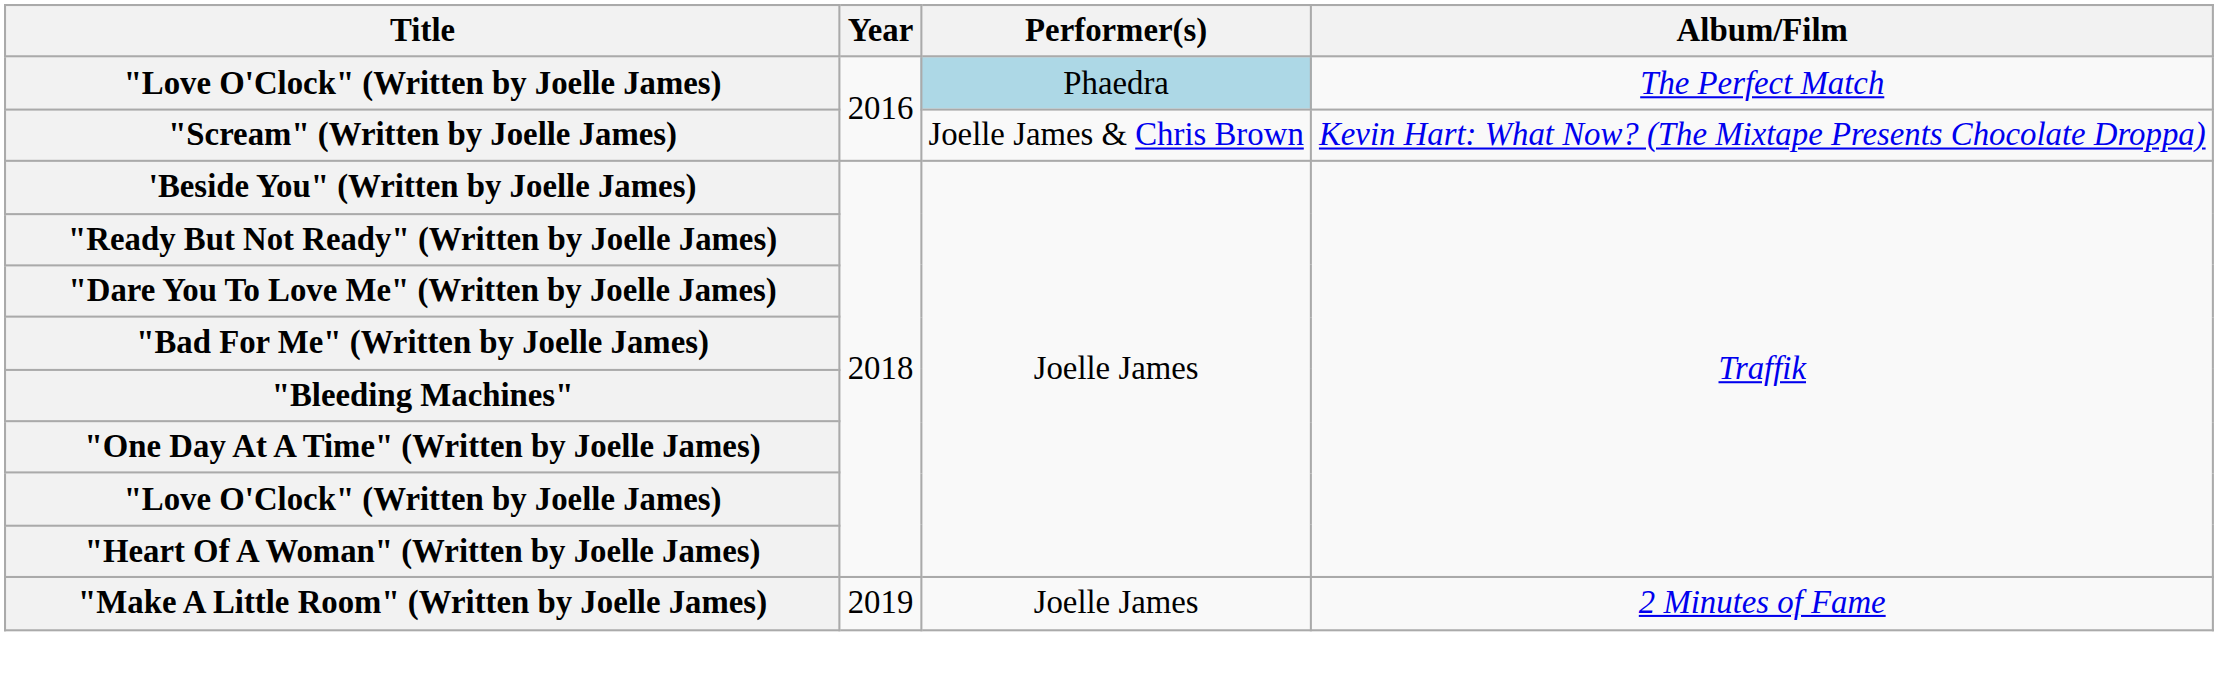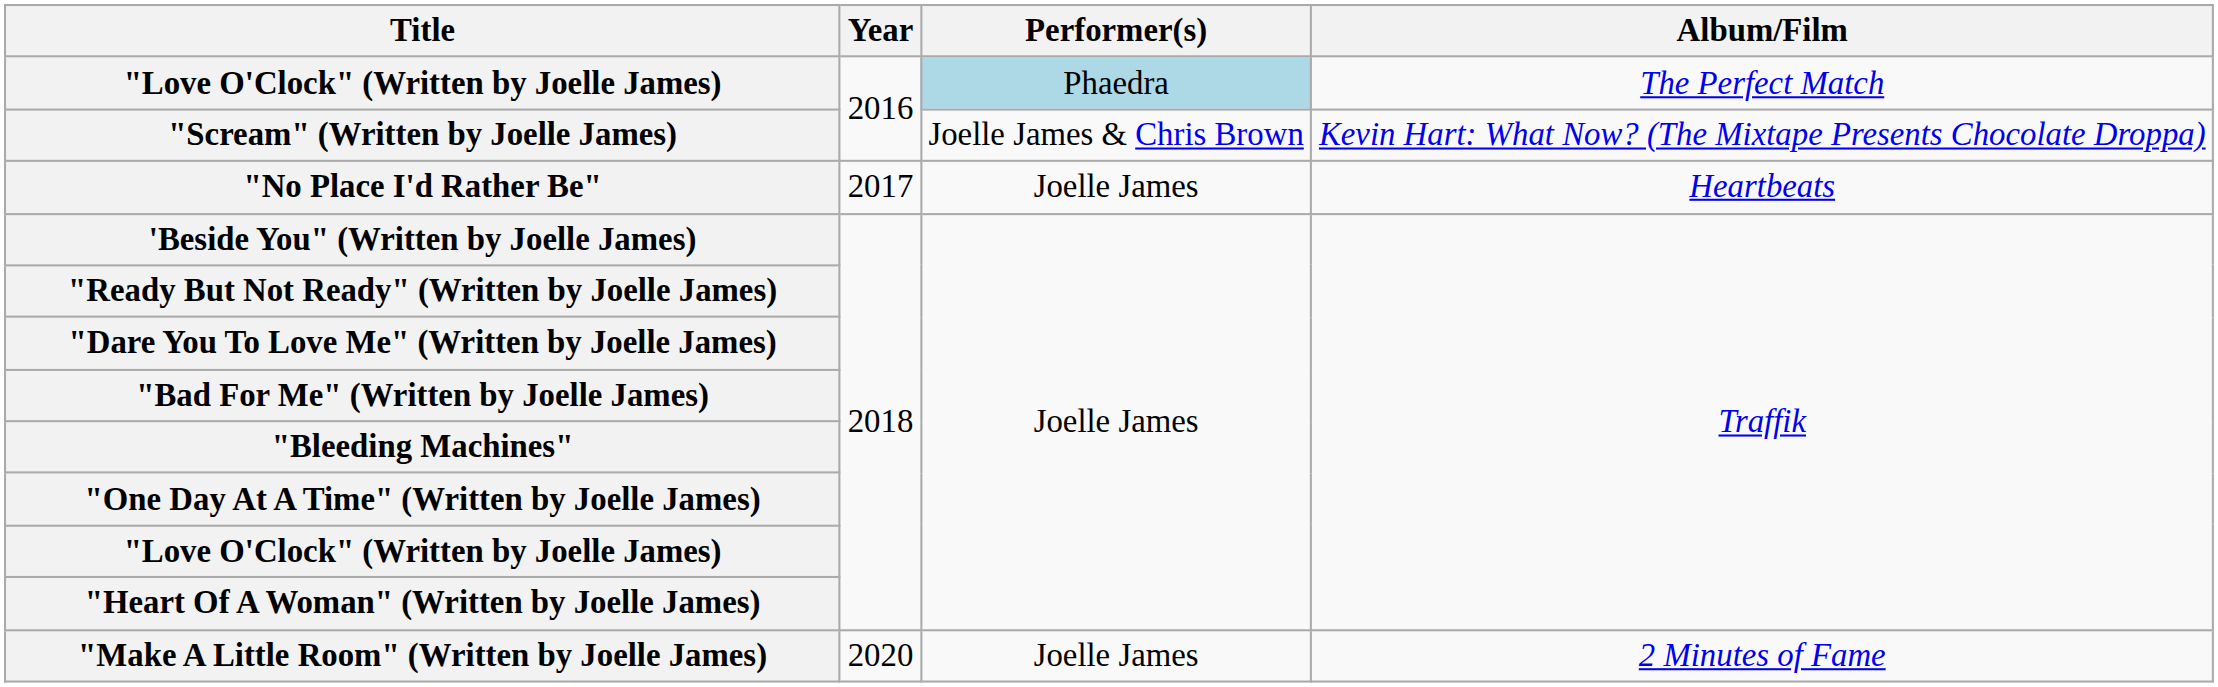+ row: "No Place I'd Rather Be" | 2017 | Joelle James | Heartbeats
"Make A Little Room" (Written by Joelle James) | Year: 2019 -> 2020
